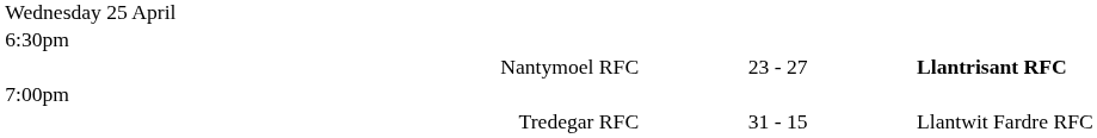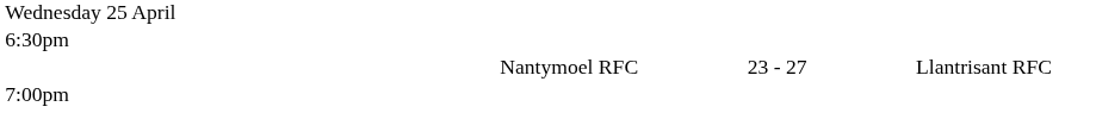Nantymoel RFC | column 3: bold -> normal
- row: Tredegar RFC | 31 - 15 | Llantwit Fardre RFC
